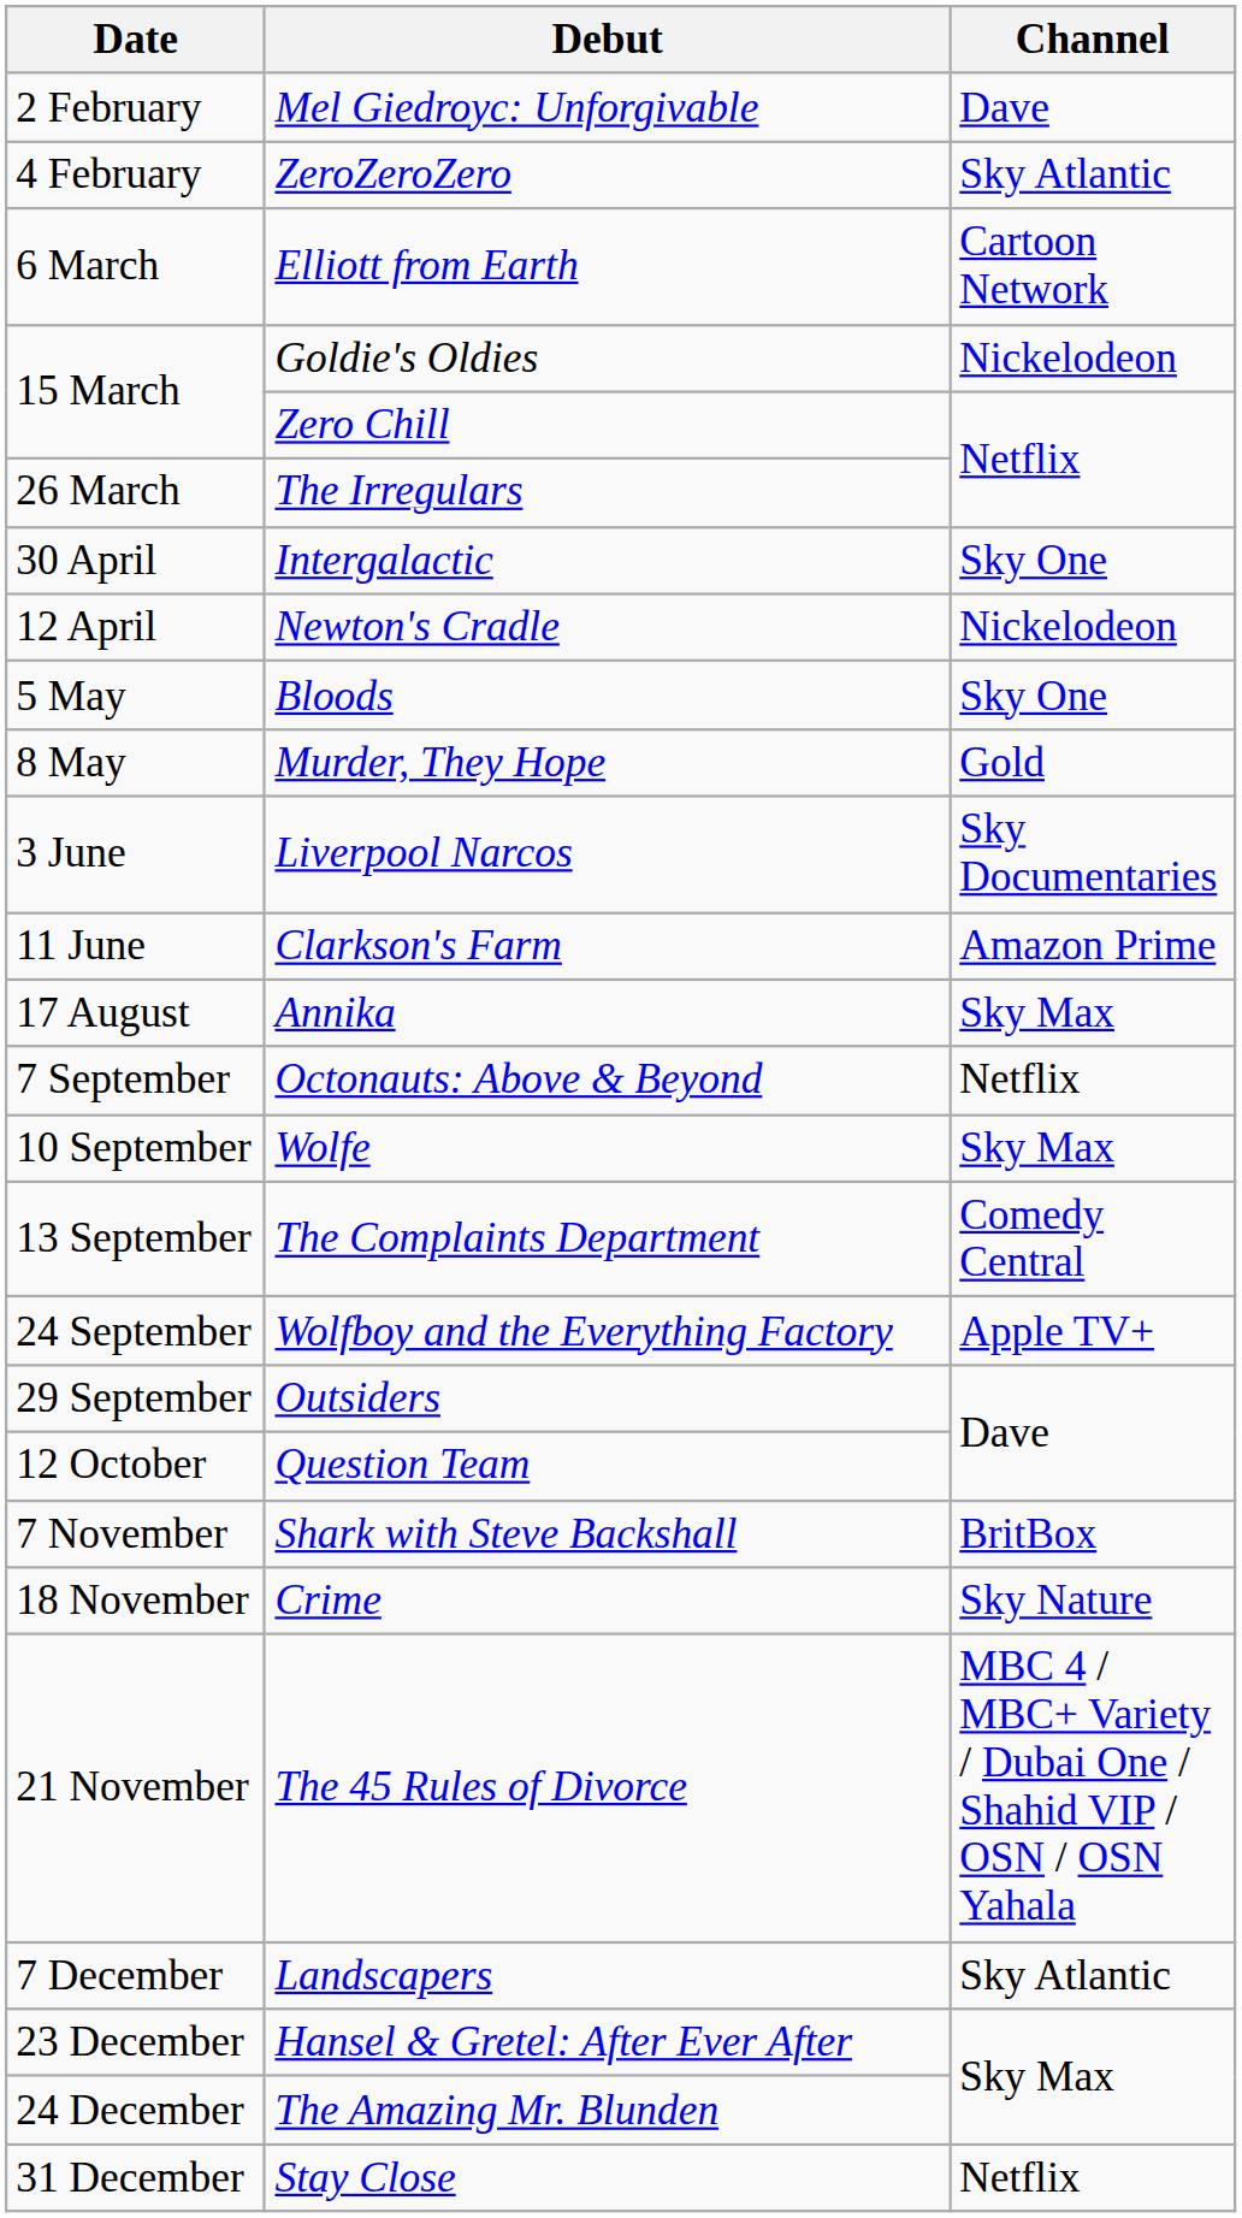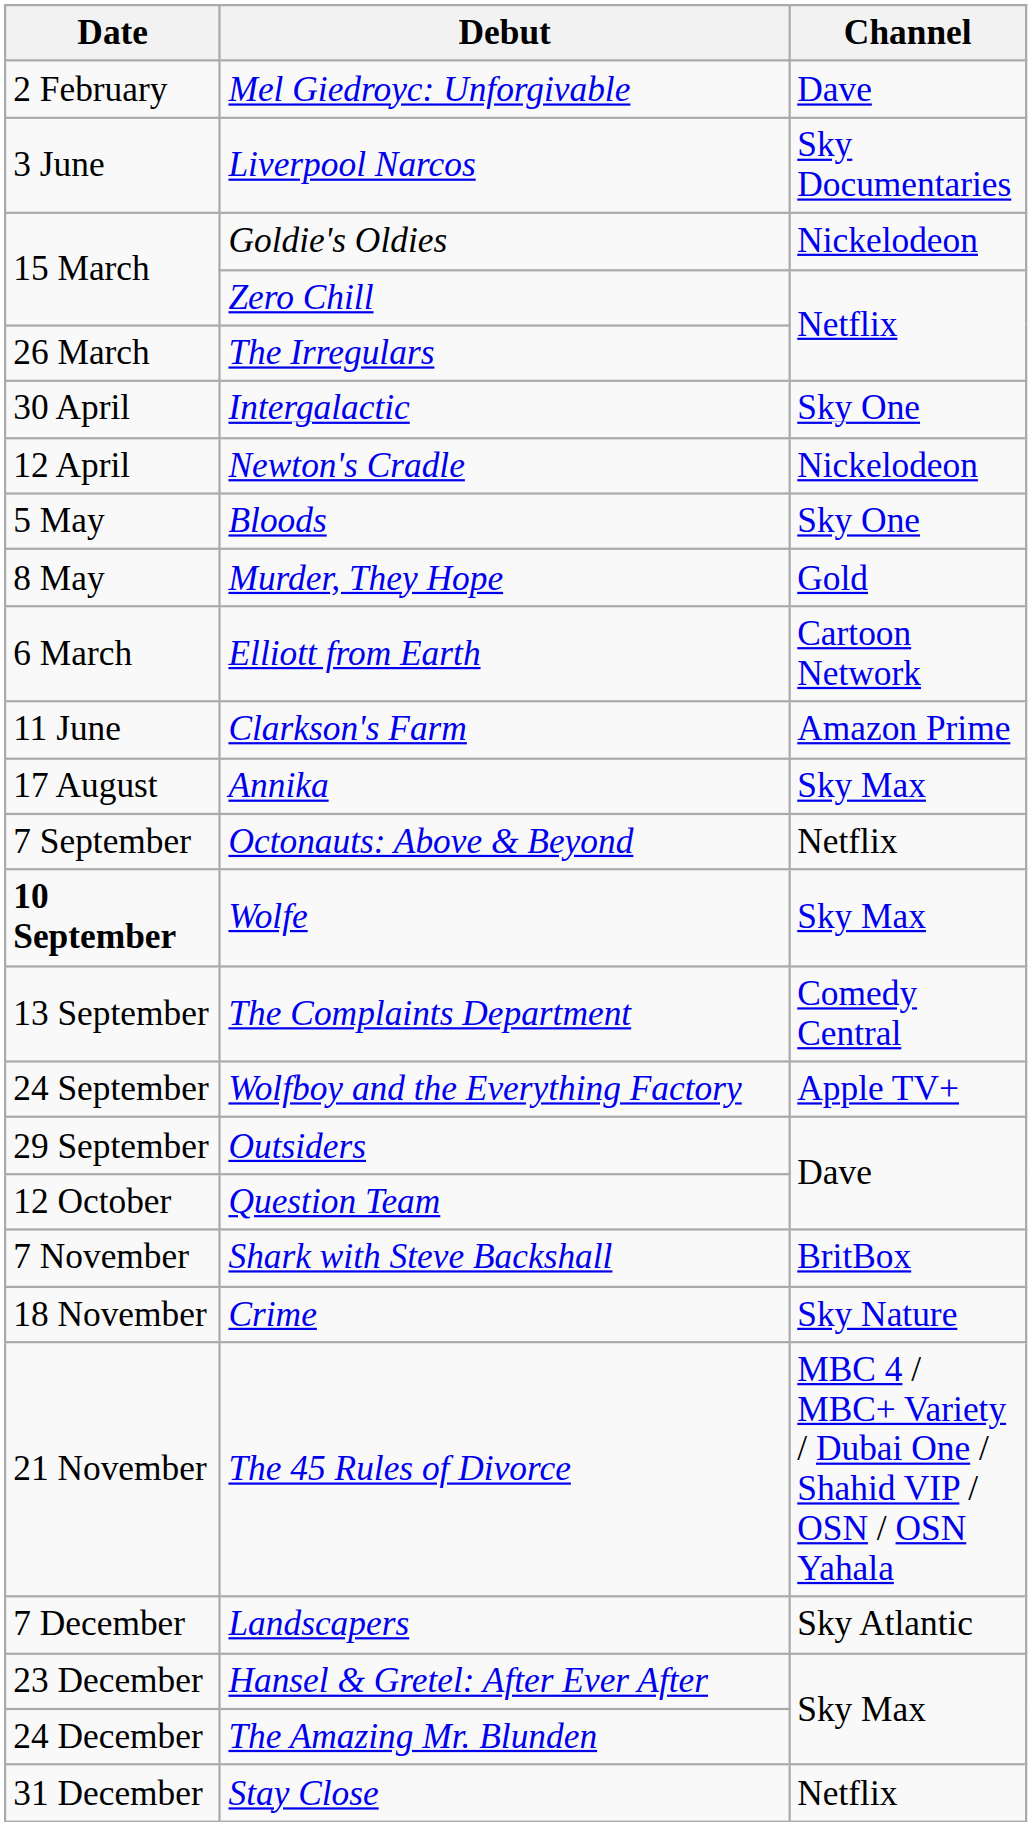- row: 4 February | ZeroZeroZero | Sky Atlantic
rows swapped: Elliott from Earth <-> Liverpool Narcos
Wolfe | Date: normal -> bold
